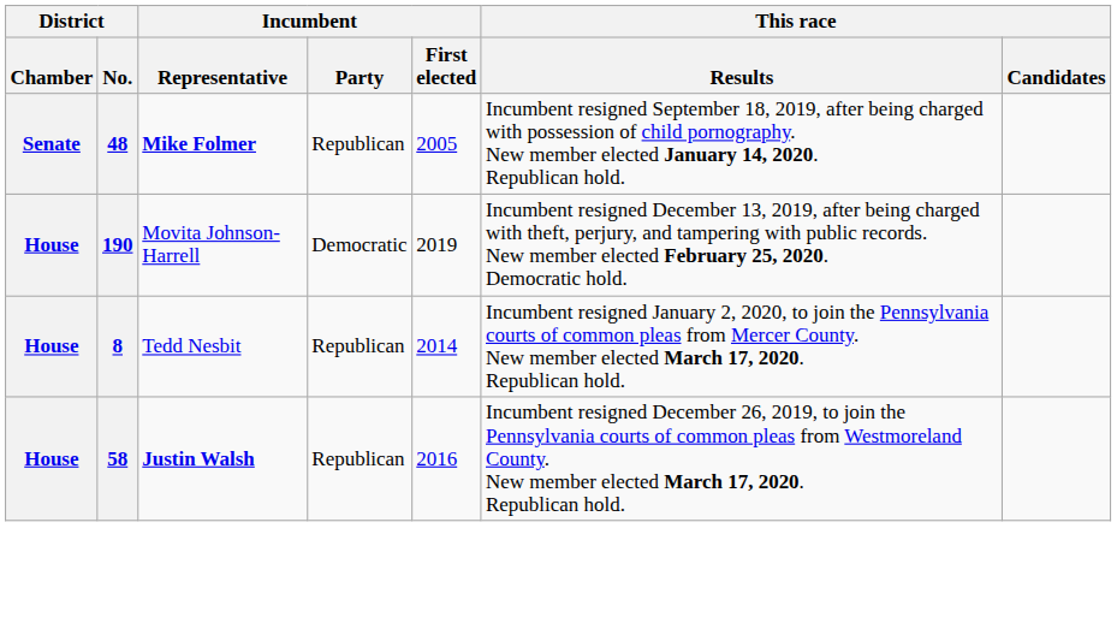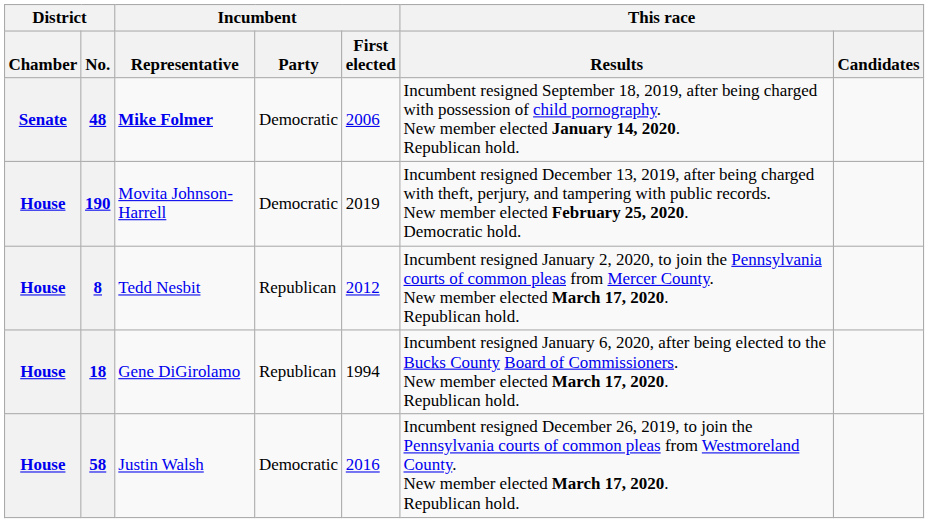48 | Incumbent / Party: Republican -> Democratic
48 | Incumbent / First elected: 2005 -> 2006
8 | Incumbent / First elected: 2014 -> 2012
+ row: House | 18 | Gene DiGirolamo | Republican | 1994 | Incumbent resigned January 6, 2020, after being elected to the Bucks County Board of Commissioners. New member elected March 17, 2020. Republican hold.
58 | Incumbent / Representative: bold -> normal
58 | Incumbent / Party: Republican -> Democratic
